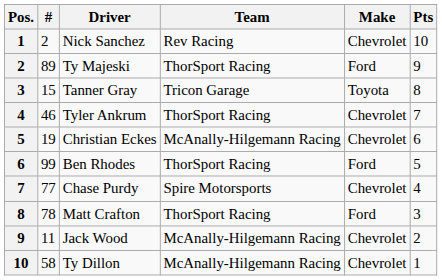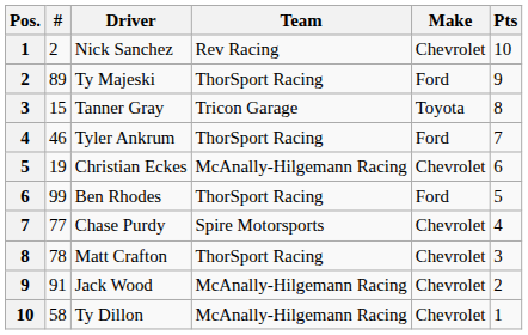Tyler Ankrum | Make: Chevrolet -> Ford
Matt Crafton | Make: Ford -> Chevrolet
Jack Wood | #: 11 -> 91
